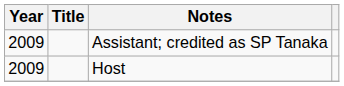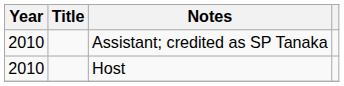Assistant; credited as SP Tanaka | Year: 2009 -> 2010
Host | Year: 2009 -> 2010
